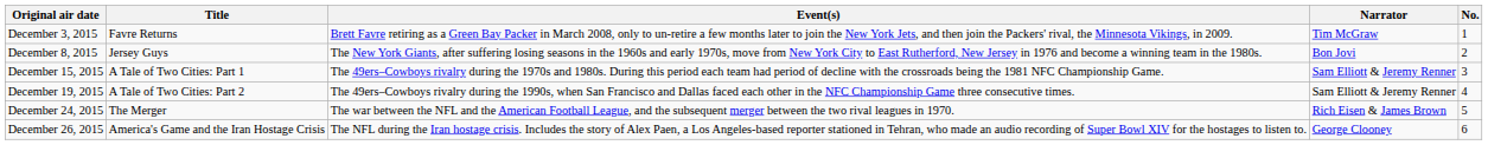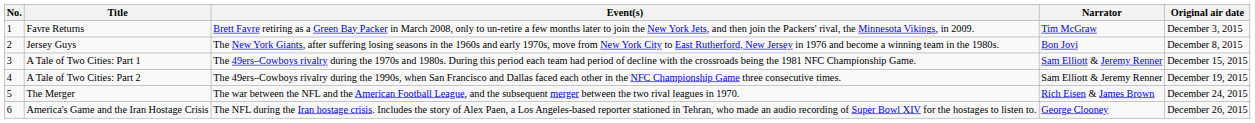columns swapped: No. <-> Original air date
